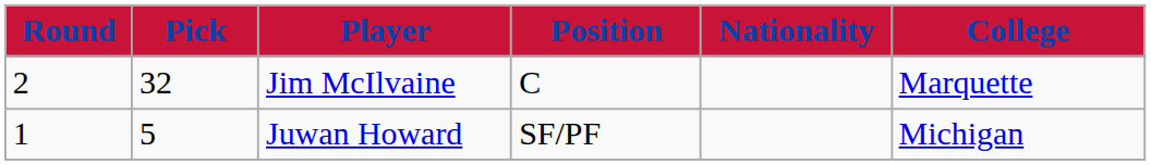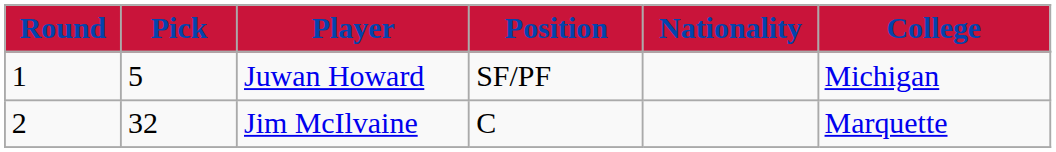rows swapped: Juwan Howard <-> Jim McIlvaine
